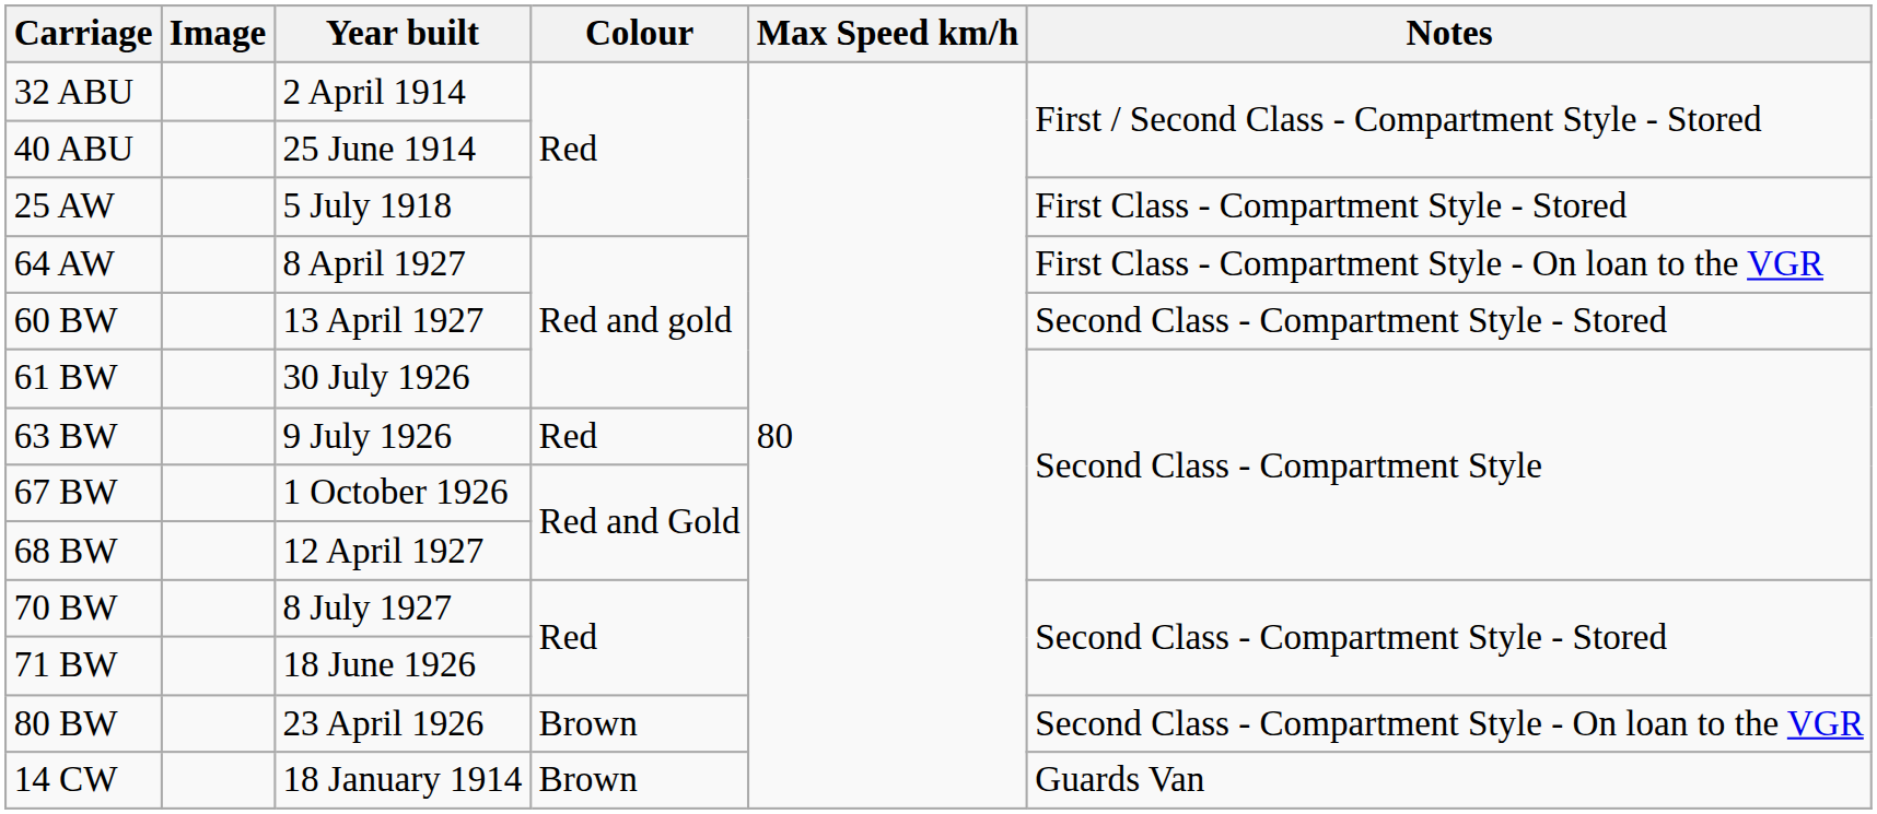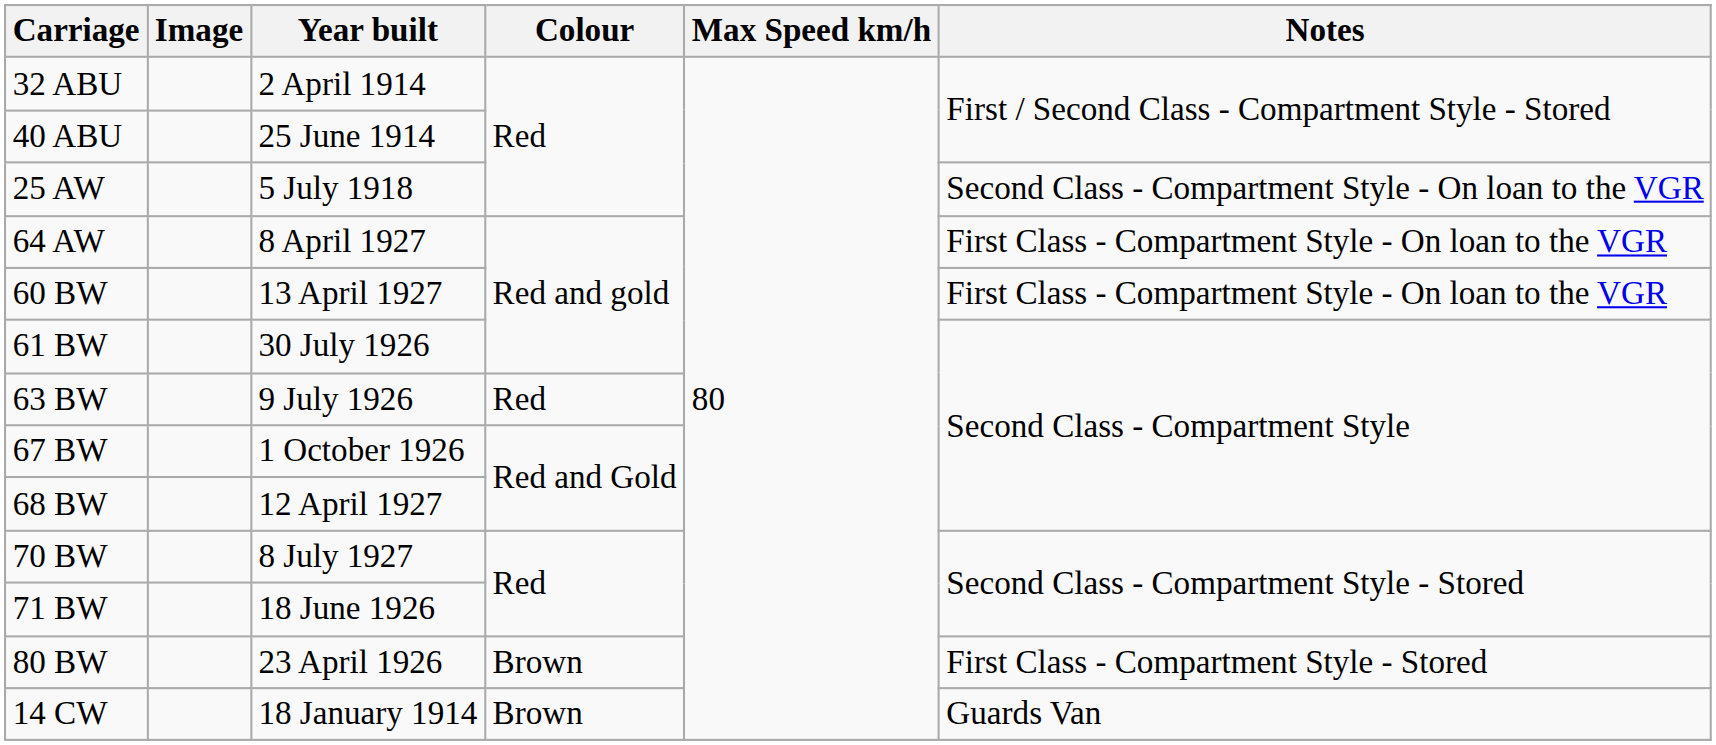25 AW | Notes: First Class - Compartment Style - Stored -> Second Class - Compartment Style - On loan to the VGR
60 BW | Notes: Second Class - Compartment Style - Stored -> First Class - Compartment Style - On loan to the VGR
80 BW | Notes: Second Class - Compartment Style - On loan to the VGR -> First Class - Compartment Style - Stored
